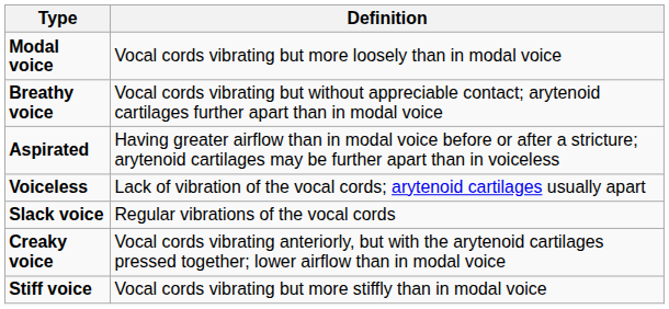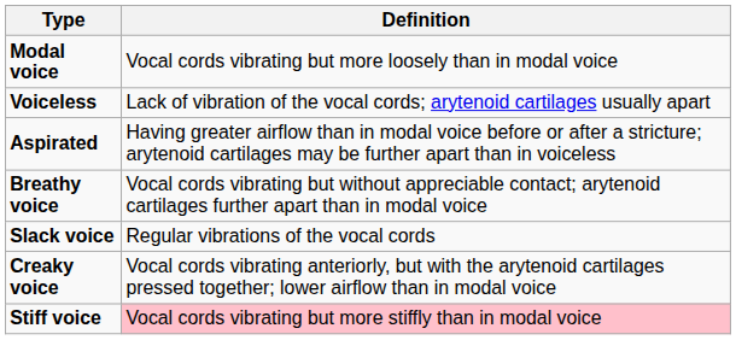rows swapped: Voiceless <-> Breathy voice
Stiff voice | Definition: no background -> pink background
